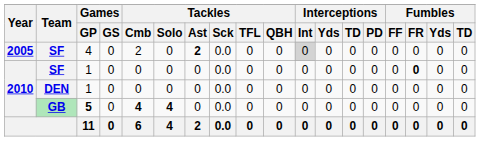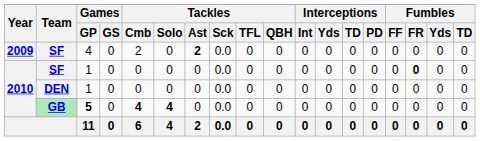SF / 4 | Year: 2005 -> 2009
SF / 4 | Interceptions / Int: lightgrey background -> no background
